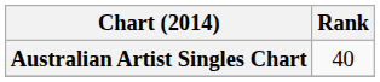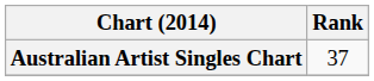Australian Artist Singles Chart | Rank: 40 -> 37
